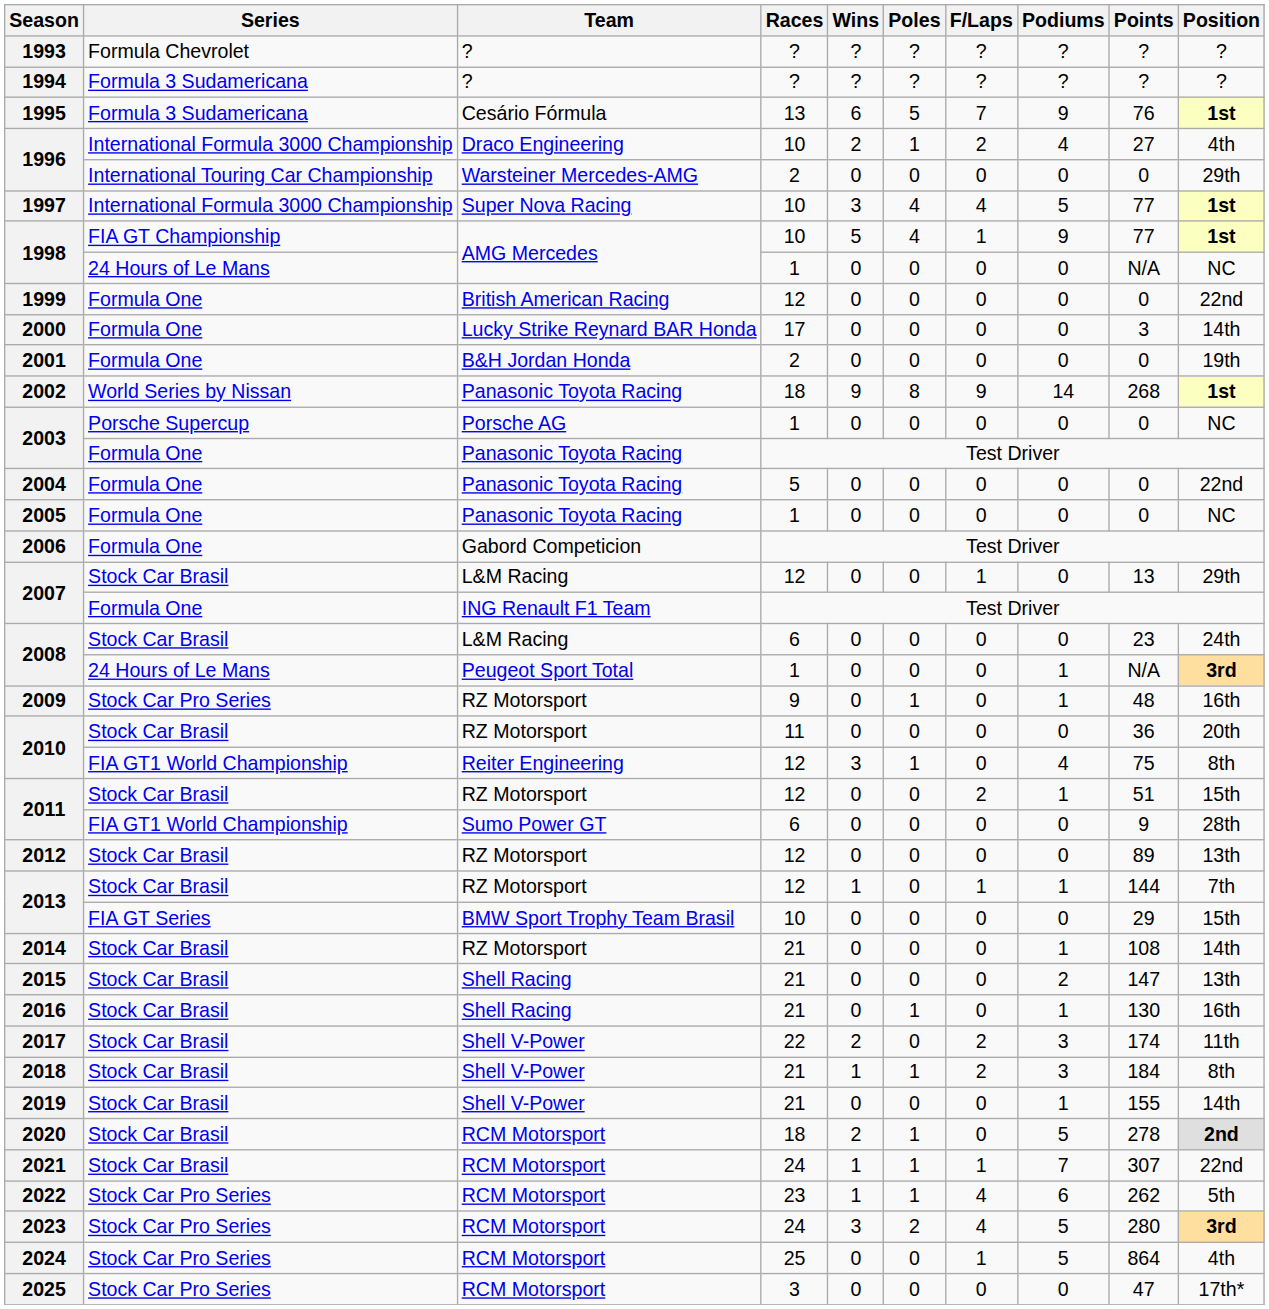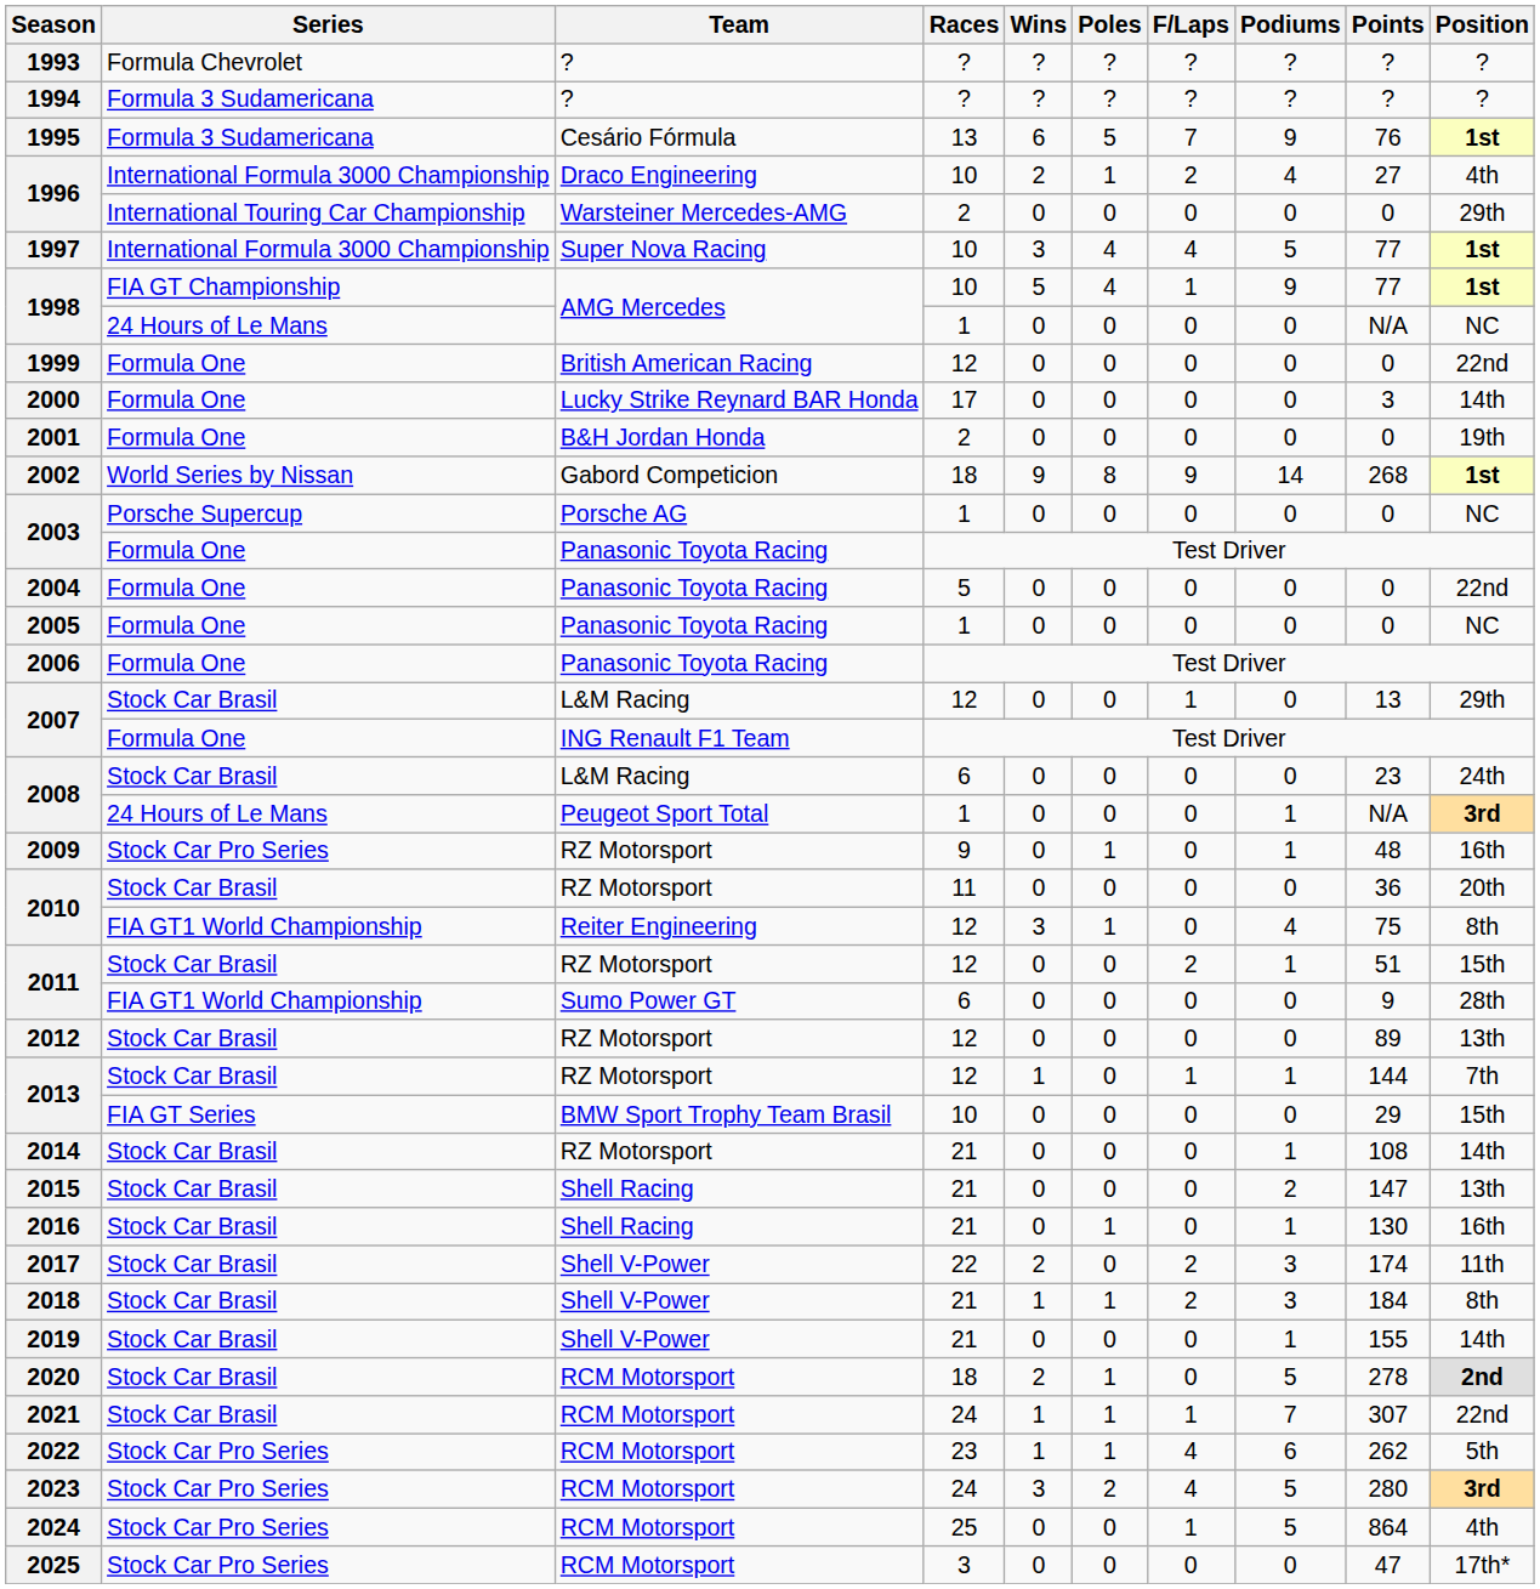2002 | Team: Panasonic Toyota Racing -> Gabord Competicion
2006 | Team: Gabord Competicion -> Panasonic Toyota Racing
